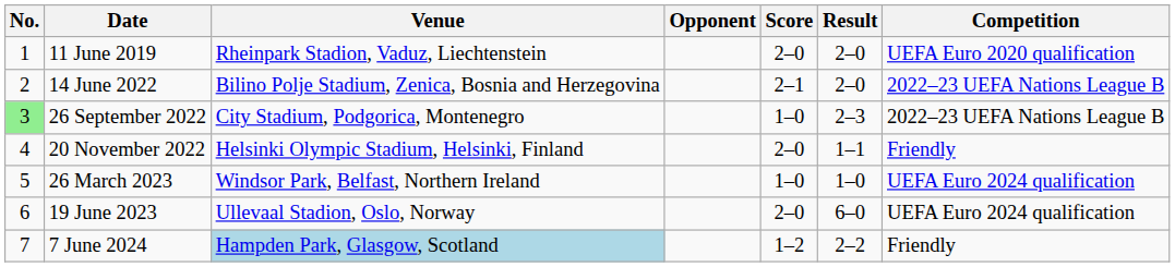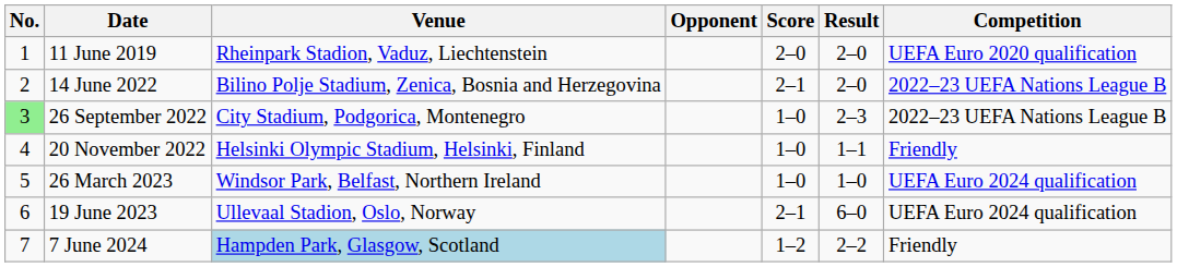20 November 2022 | Score: 2–0 -> 1–0
19 June 2023 | Score: 2–0 -> 2–1
